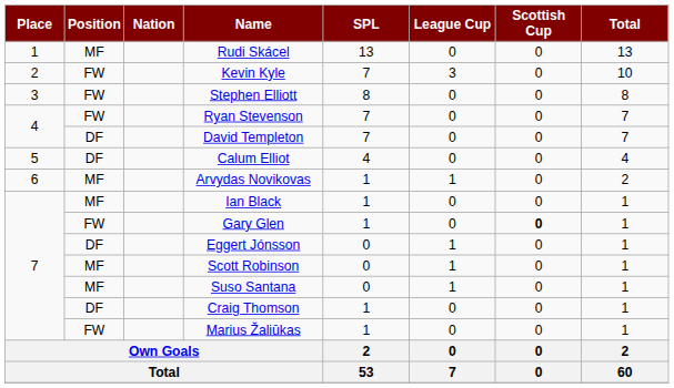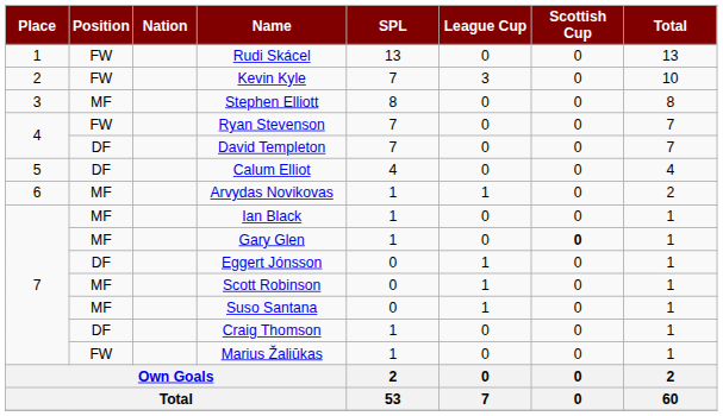Rudi Skácel | Position: MF -> FW
Stephen Elliott | Position: FW -> MF
Gary Glen | Position: FW -> MF
